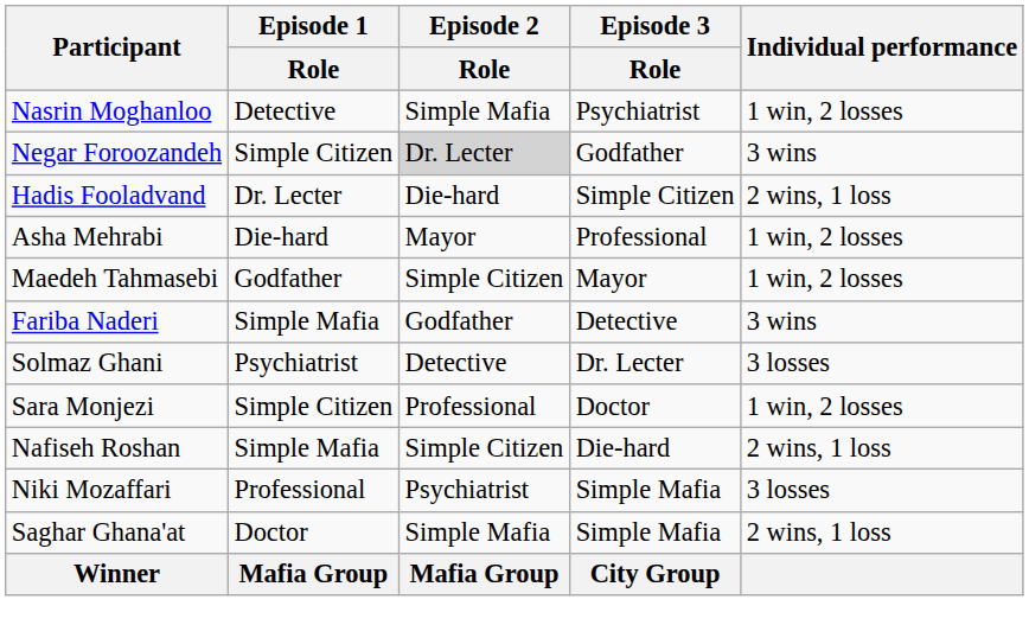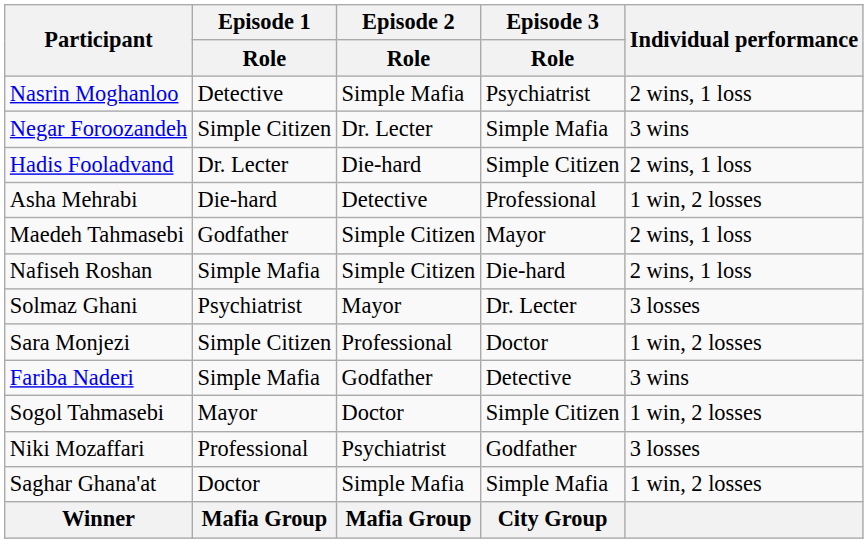Nasrin Moghanloo | Individual performance: 1 win, 2 losses -> 2 wins, 1 loss
Negar Foroozandeh | Episode 2 / Role: lightgrey background -> no background
Negar Foroozandeh | Episode 3 / Role: Godfather -> Simple Mafia
Asha Mehrabi | Episode 2 / Role: Mayor -> Detective
Maedeh Tahmasebi | Individual performance: 1 win, 2 losses -> 2 wins, 1 loss
rows swapped: Fariba Naderi <-> Nafiseh Roshan
Solmaz Ghani | Episode 2 / Role: Detective -> Mayor
+ row: Sogol Tahmasebi | Mayor | Doctor | Simple Citizen | 1 win, 2 losses
Niki Mozaffari | Episode 3 / Role: Simple Mafia -> Godfather
Saghar Ghana'at | Individual performance: 2 wins, 1 loss -> 1 win, 2 losses
